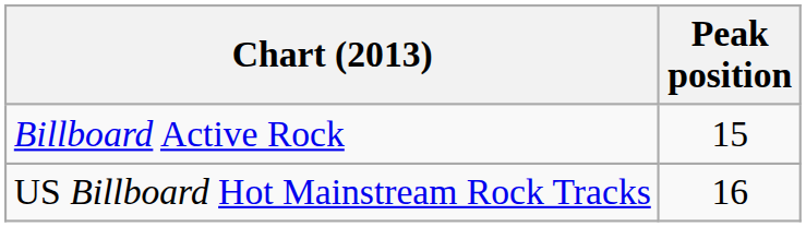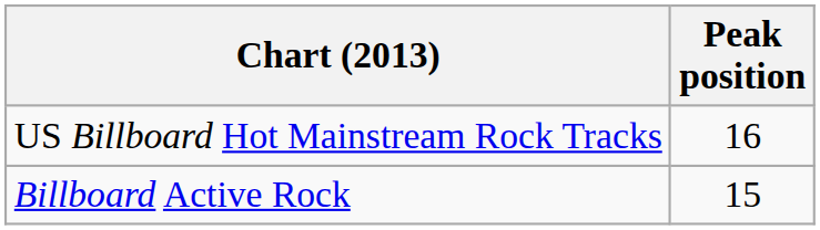rows swapped: Billboard Active Rock <-> US Billboard Hot Mainstream Rock Tracks
